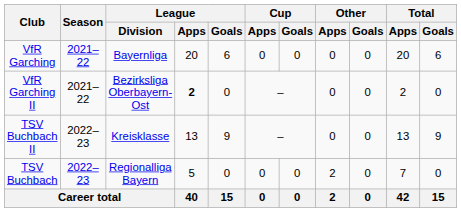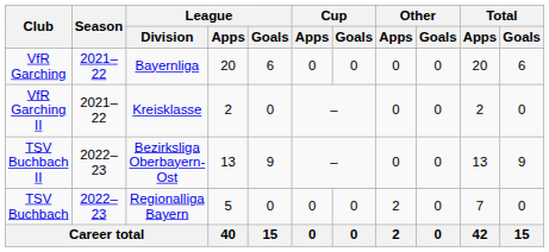VfR Garching II | League / Division: Bezirksliga Oberbayern-Ost -> Kreisklasse
VfR Garching II | League / Apps: bold -> normal
TSV Buchbach II | League / Division: Kreisklasse -> Bezirksliga Oberbayern-Ost
